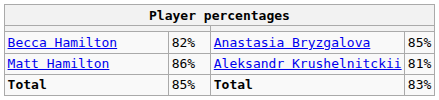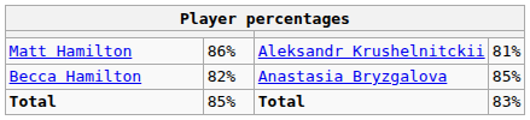rows swapped: Becca Hamilton <-> Matt Hamilton
